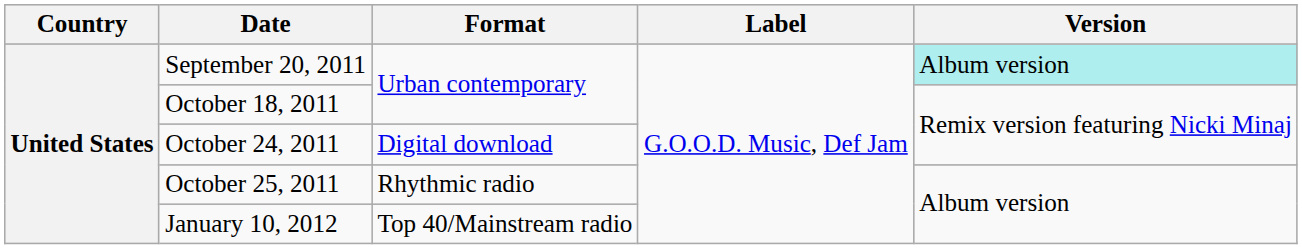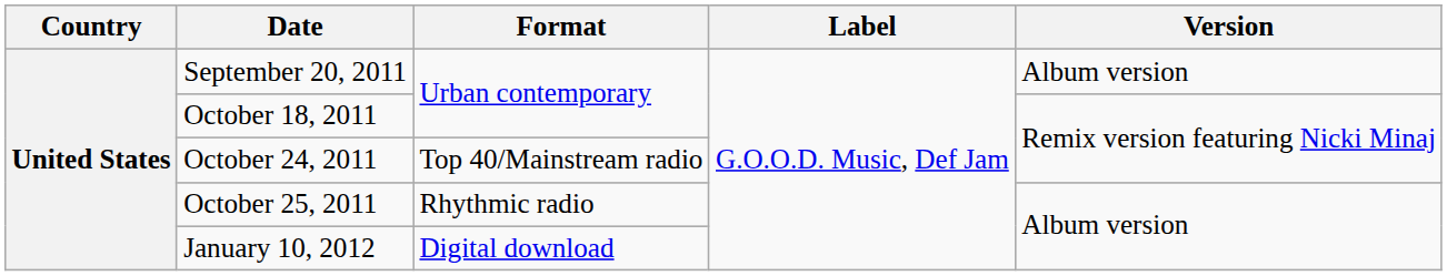September 20, 2011 | Version: paleturquoise background -> no background
October 24, 2011 | Format: Digital download -> Top 40/Mainstream radio
January 10, 2012 | Format: Top 40/Mainstream radio -> Digital download
